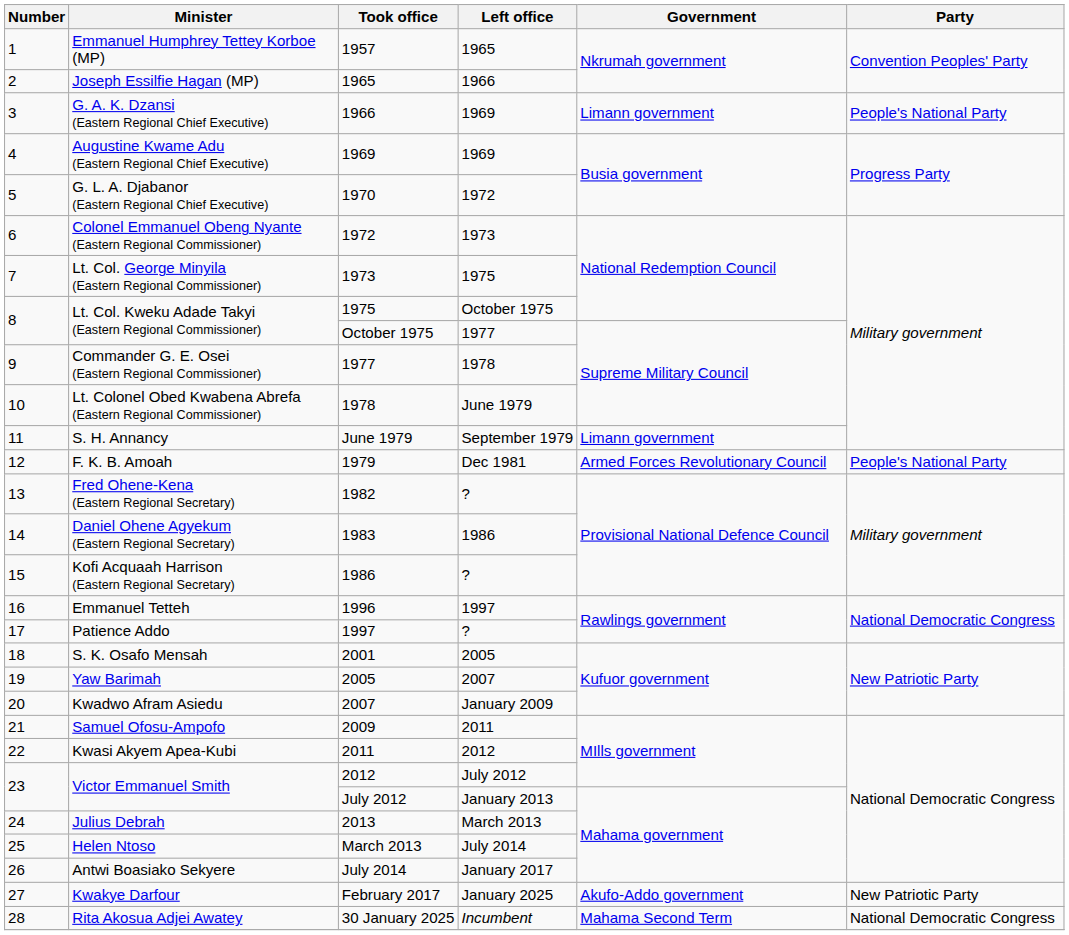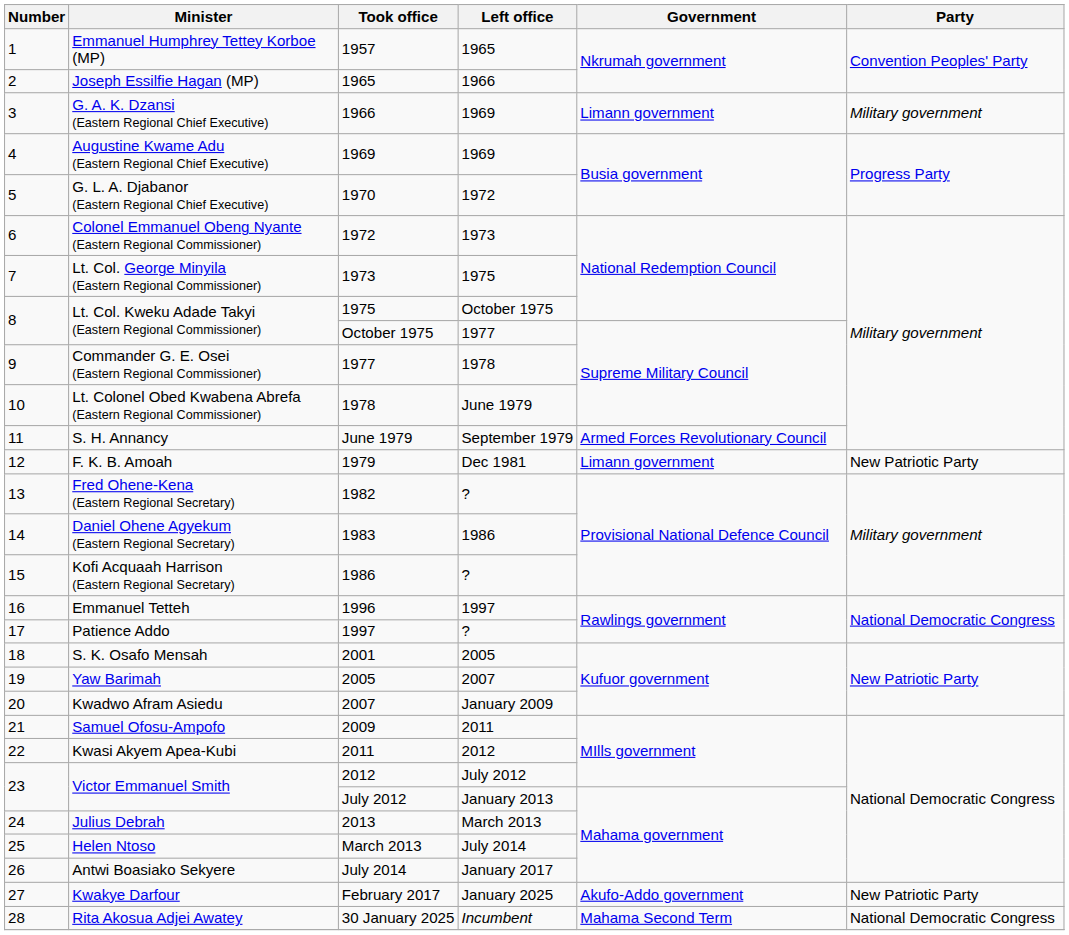G. A. K. Dzansi (Eastern Regional Chief Executive) | Party: People's National Party -> Military government
S. H. Annancy | Government: Limann government -> Armed Forces Revolutionary Council
F. K. B. Amoah | Government: Armed Forces Revolutionary Council -> Limann government
F. K. B. Amoah | Party: People's National Party -> New Patriotic Party
